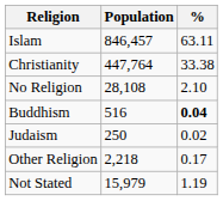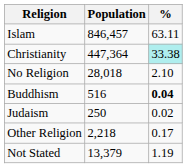Christianity | Population: 447,764 -> 447,364
Christianity | %: no background -> paleturquoise background
No Religion | Population: 28,108 -> 28,018
Not Stated | Population: 15,979 -> 13,379
